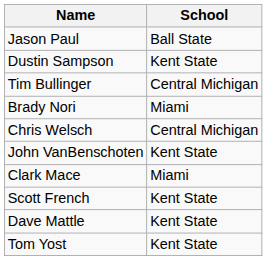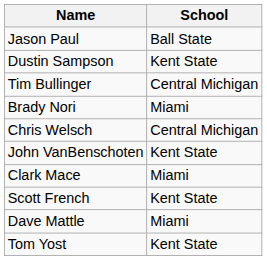Dave Mattle | School: Kent State -> Miami
